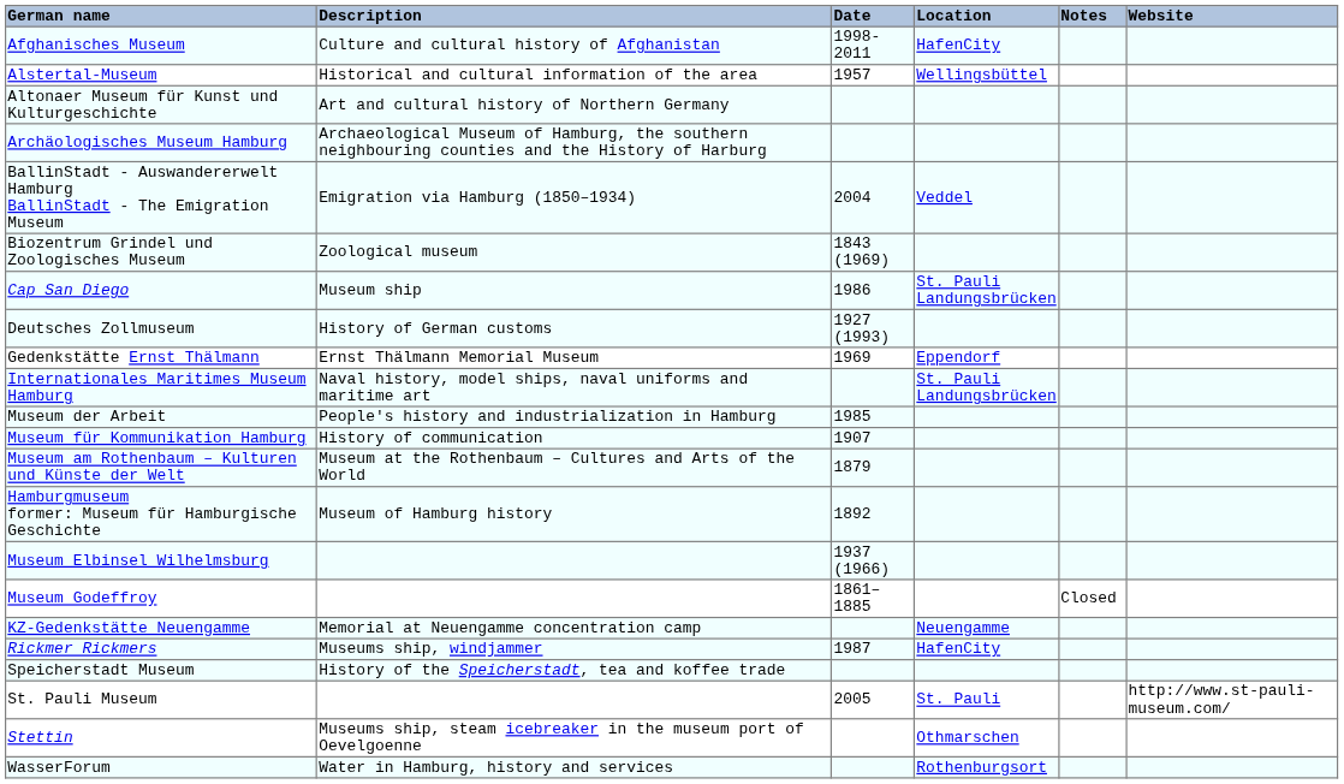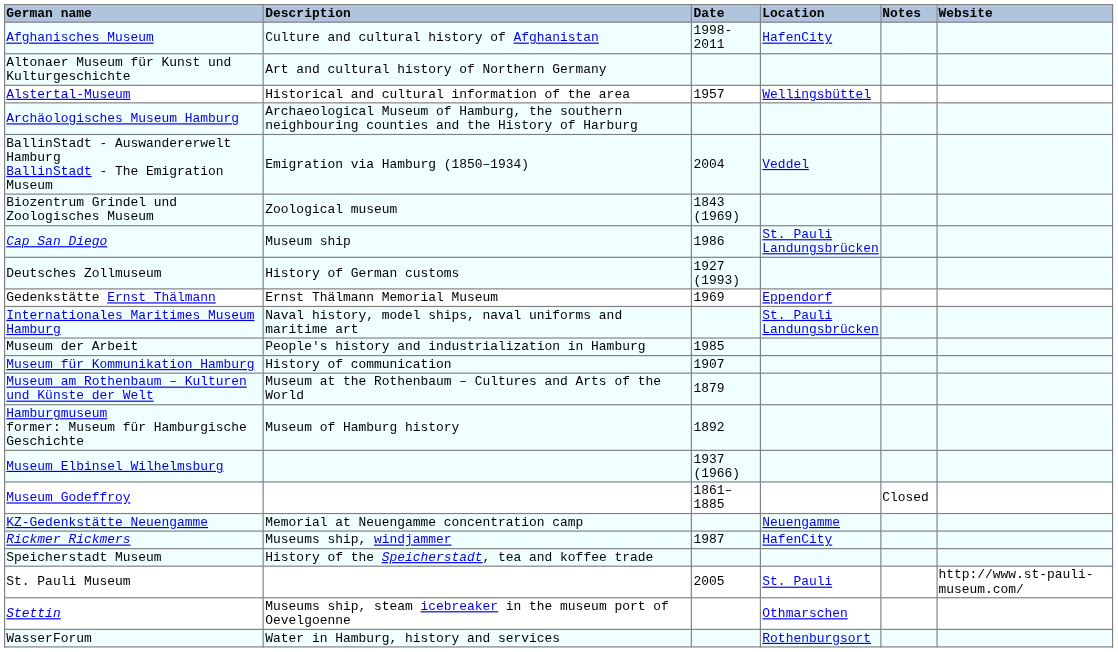rows swapped: Alstertal-Museum <-> Altonaer Museum für Kunst und Kulturgeschichte
